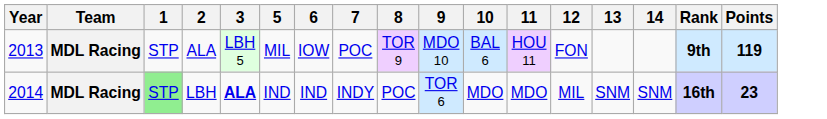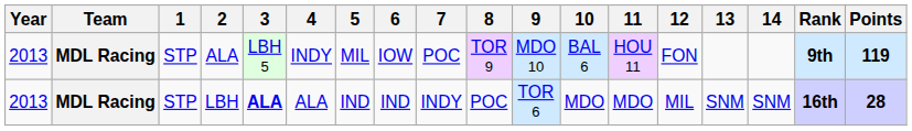+ column: 4 | INDY | ALA
LBH | Year: 2014 -> 2013
LBH | 1: lightgreen background -> no background
LBH | Points: 23 -> 28
